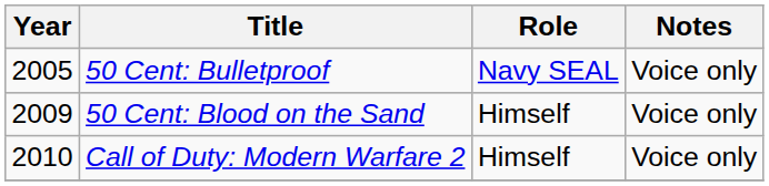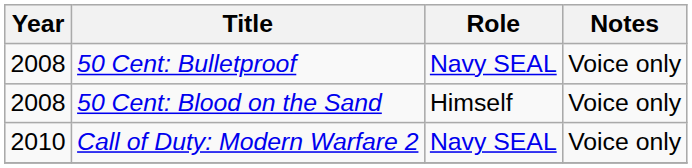50 Cent: Bulletproof | Year: 2005 -> 2008
50 Cent: Blood on the Sand | Year: 2009 -> 2008
Call of Duty: Modern Warfare 2 | Role: Himself -> Navy SEAL
